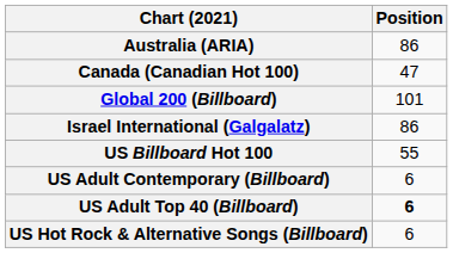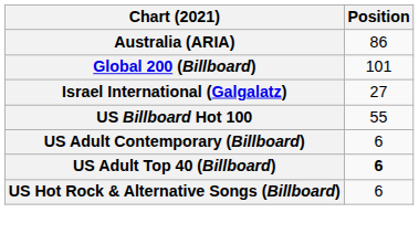- row: Canada (Canadian Hot 100) | 47
Israel International (Galgalatz) | Position: 86 -> 27
